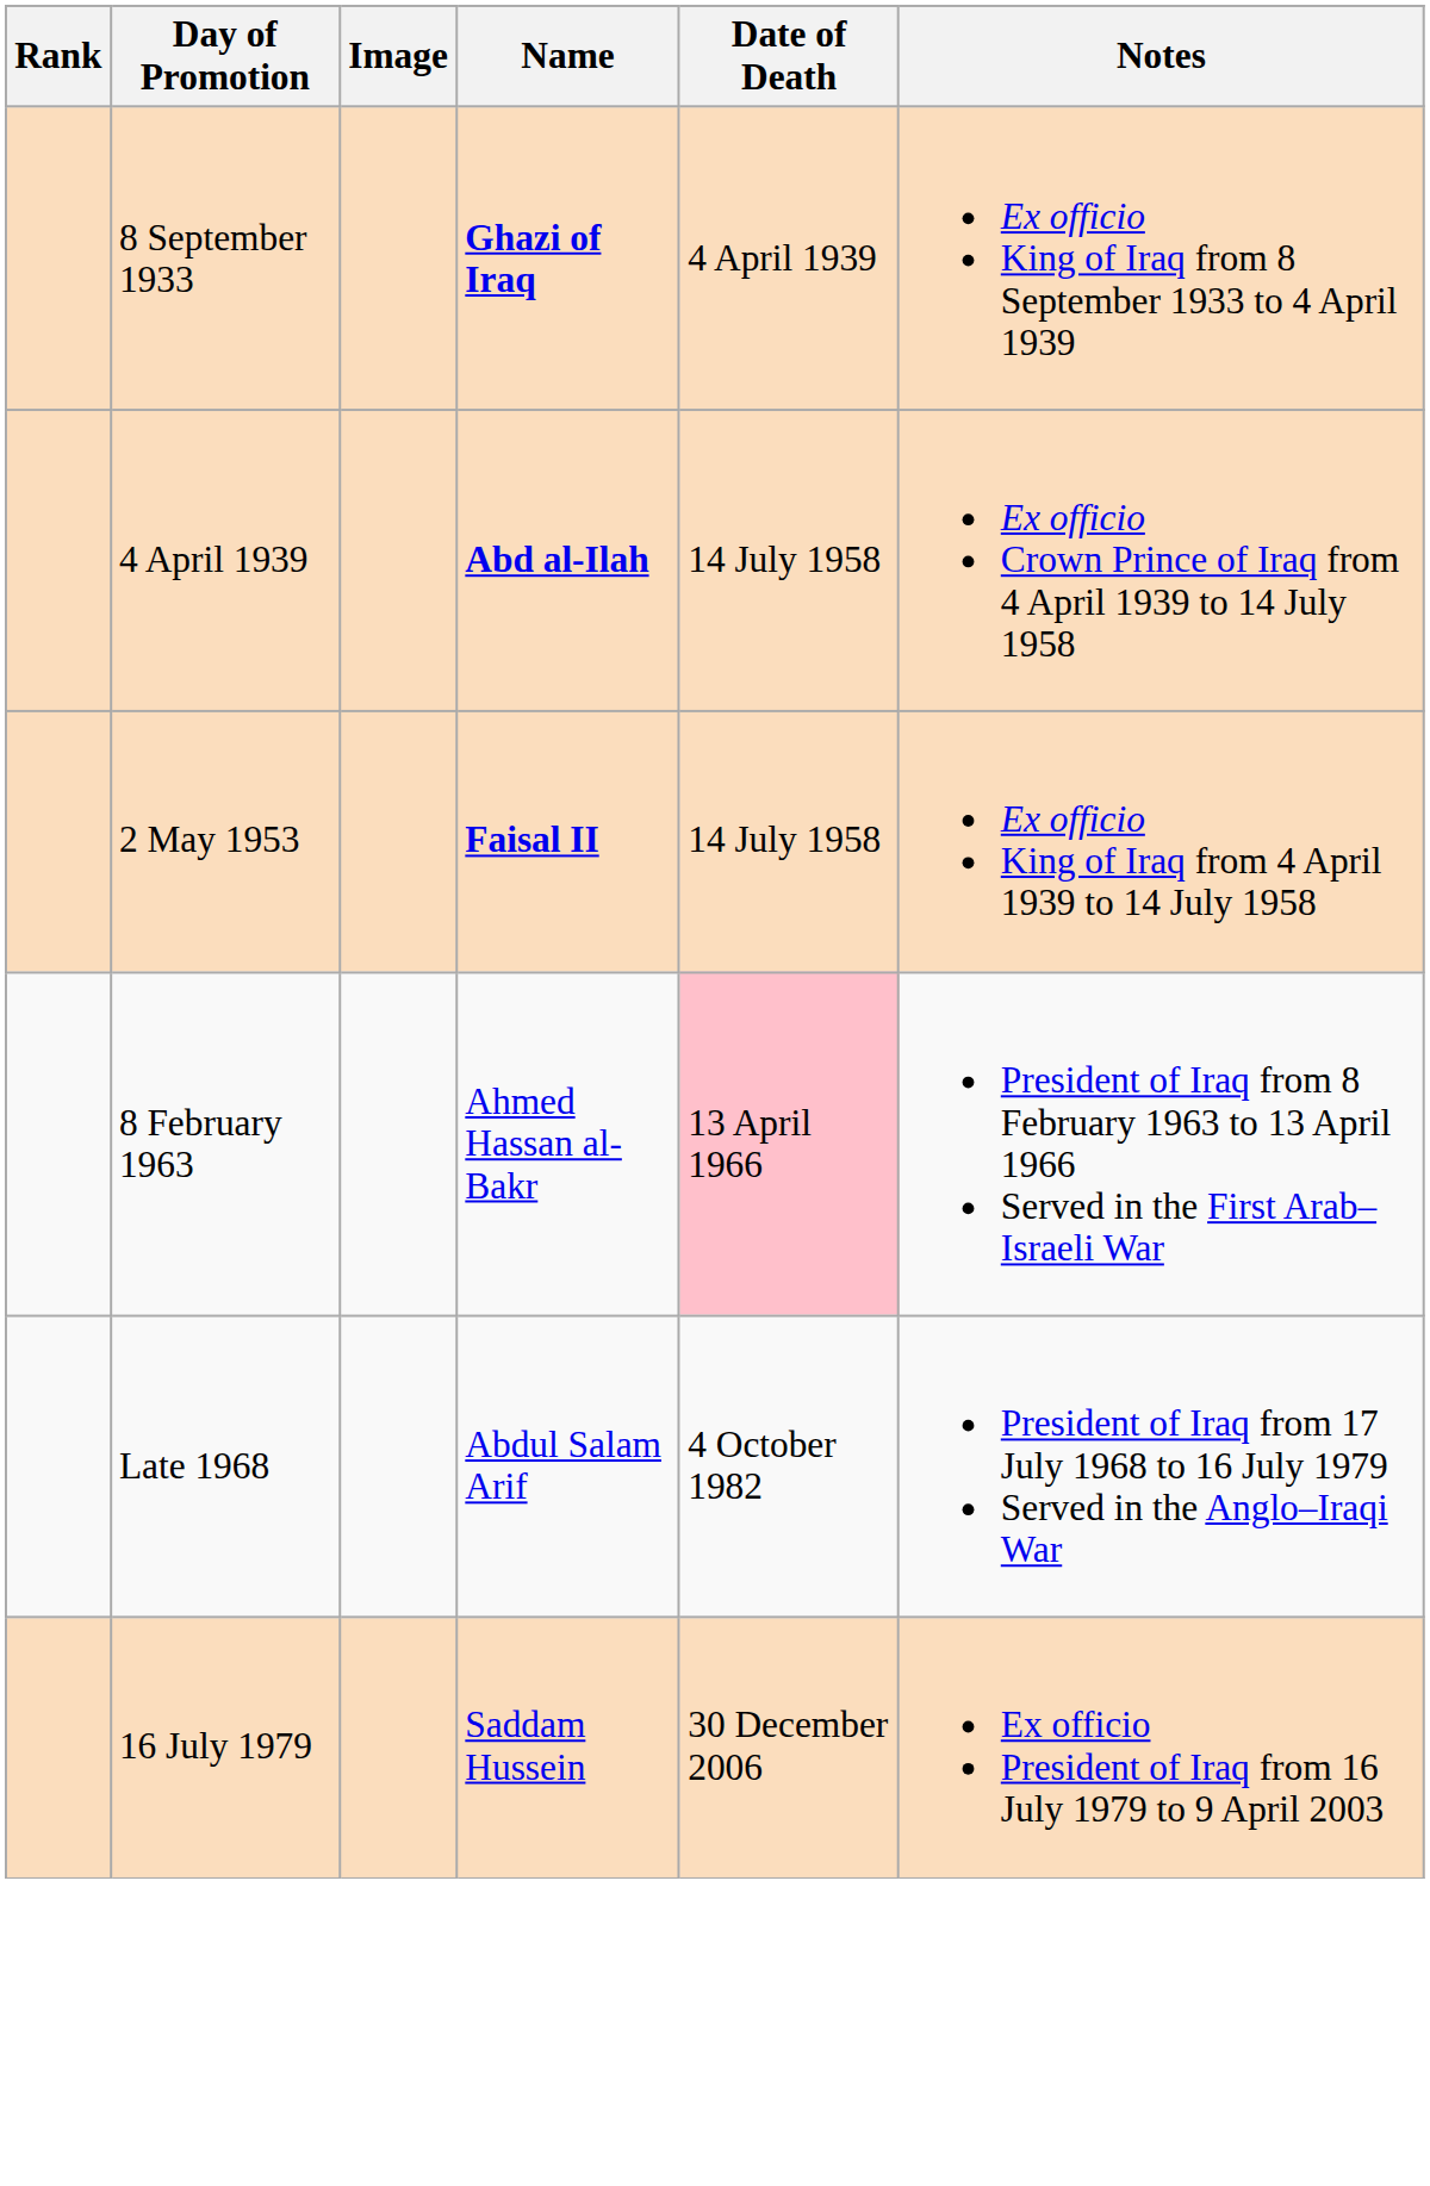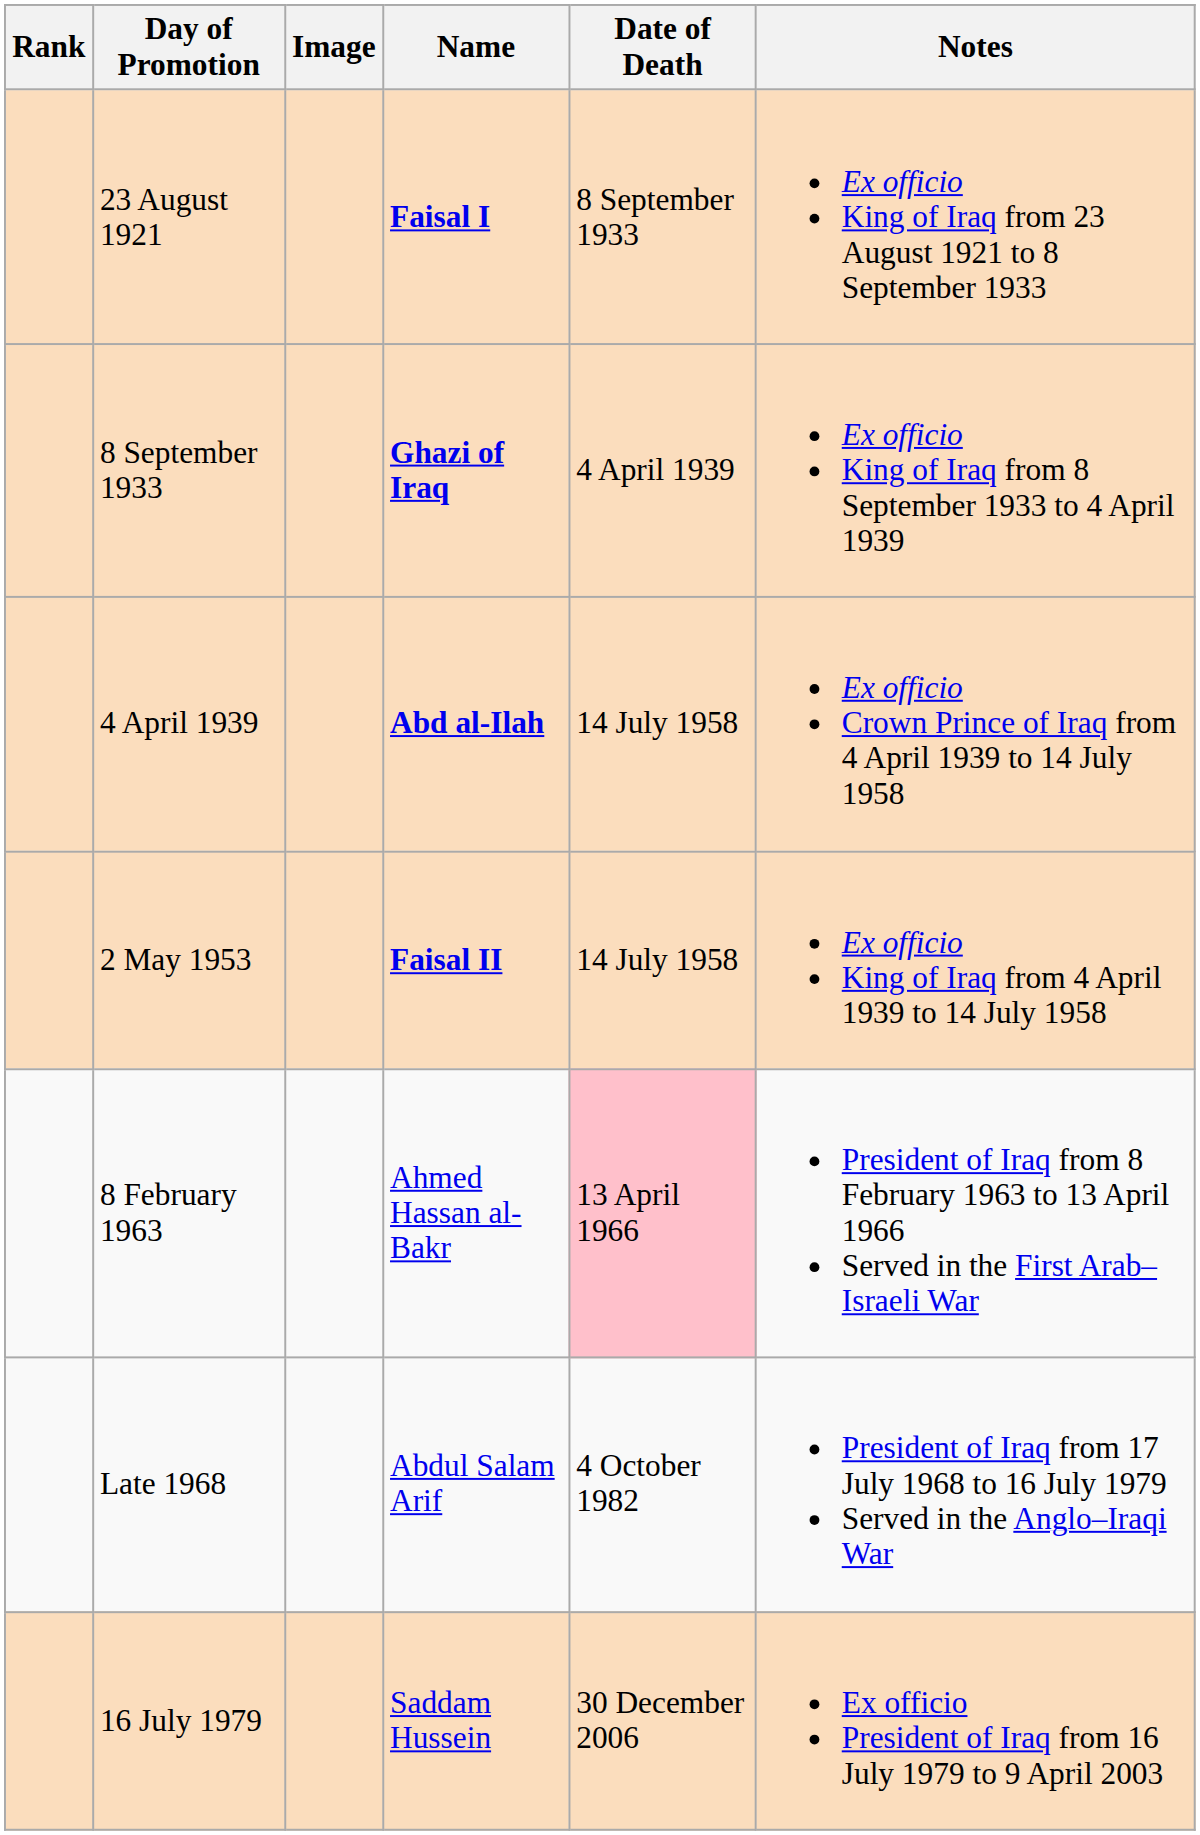+ row: 23 August 1921 | Faisal I | 8 September 1933 | Ex officio King of Iraq from 23 August 1921 to 8 September 1933
